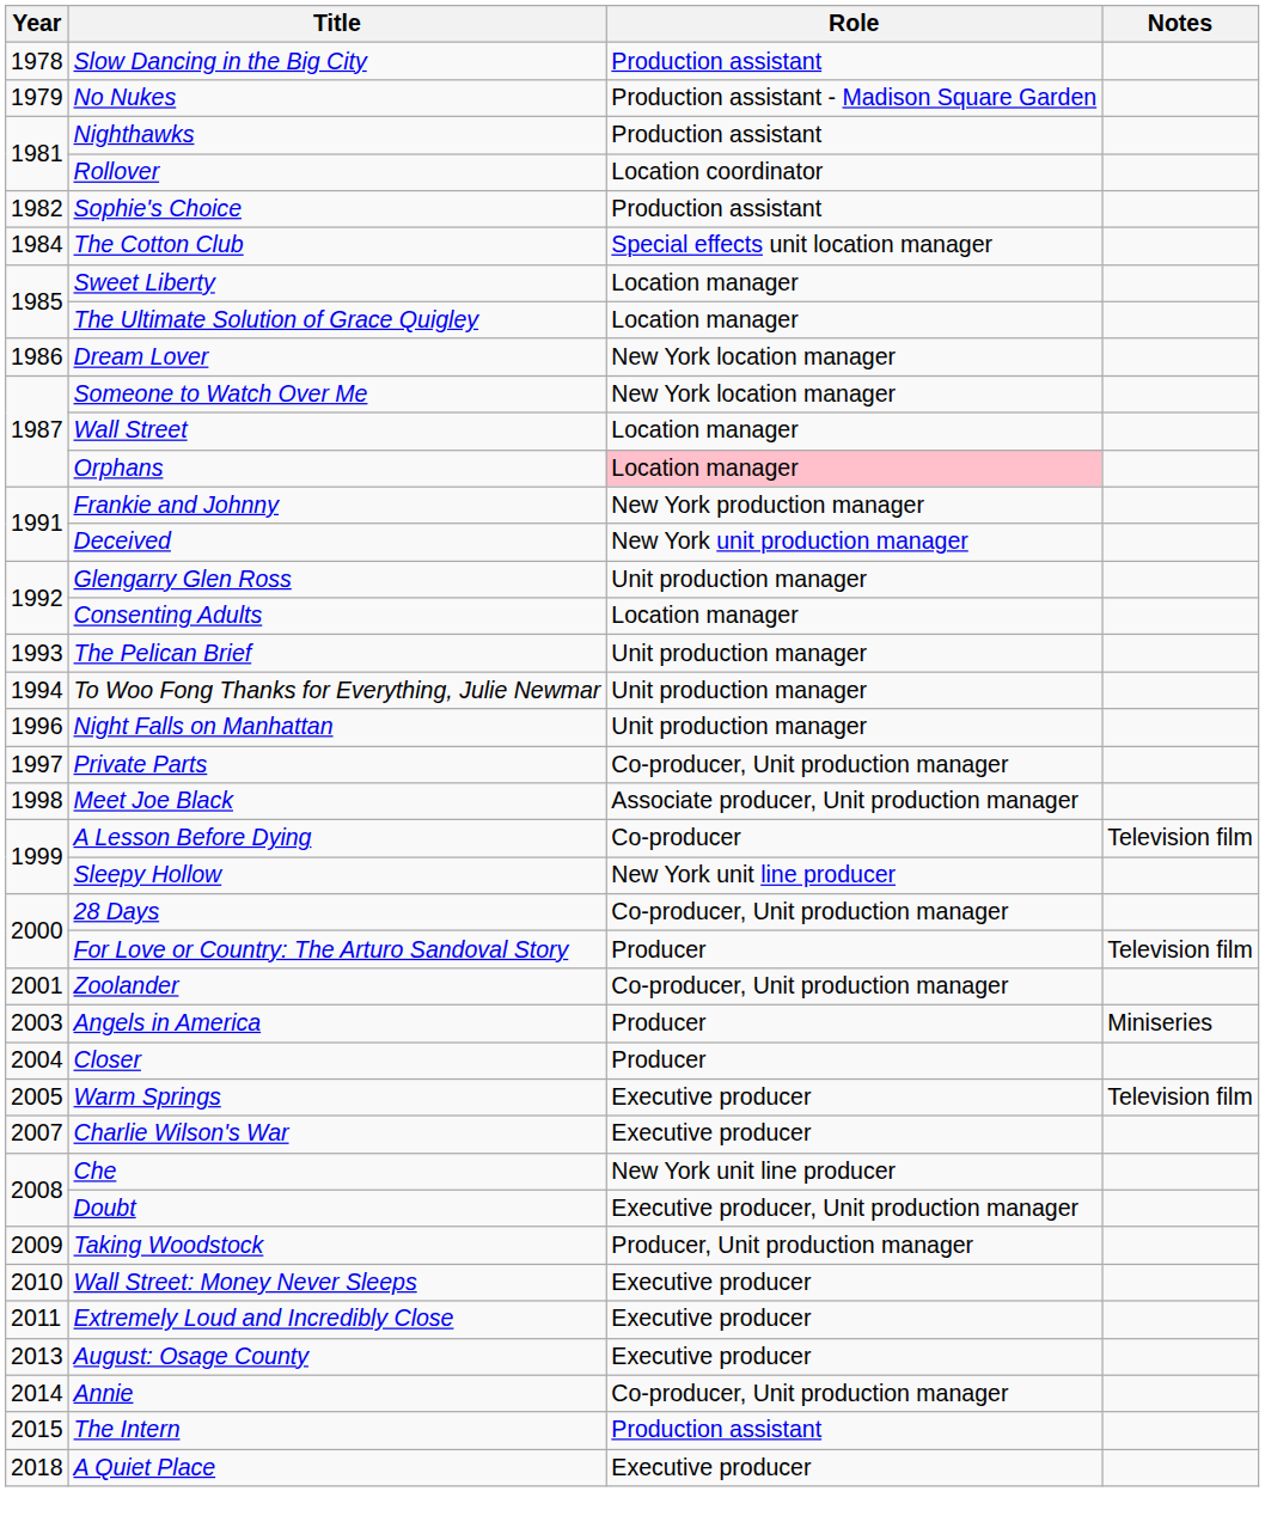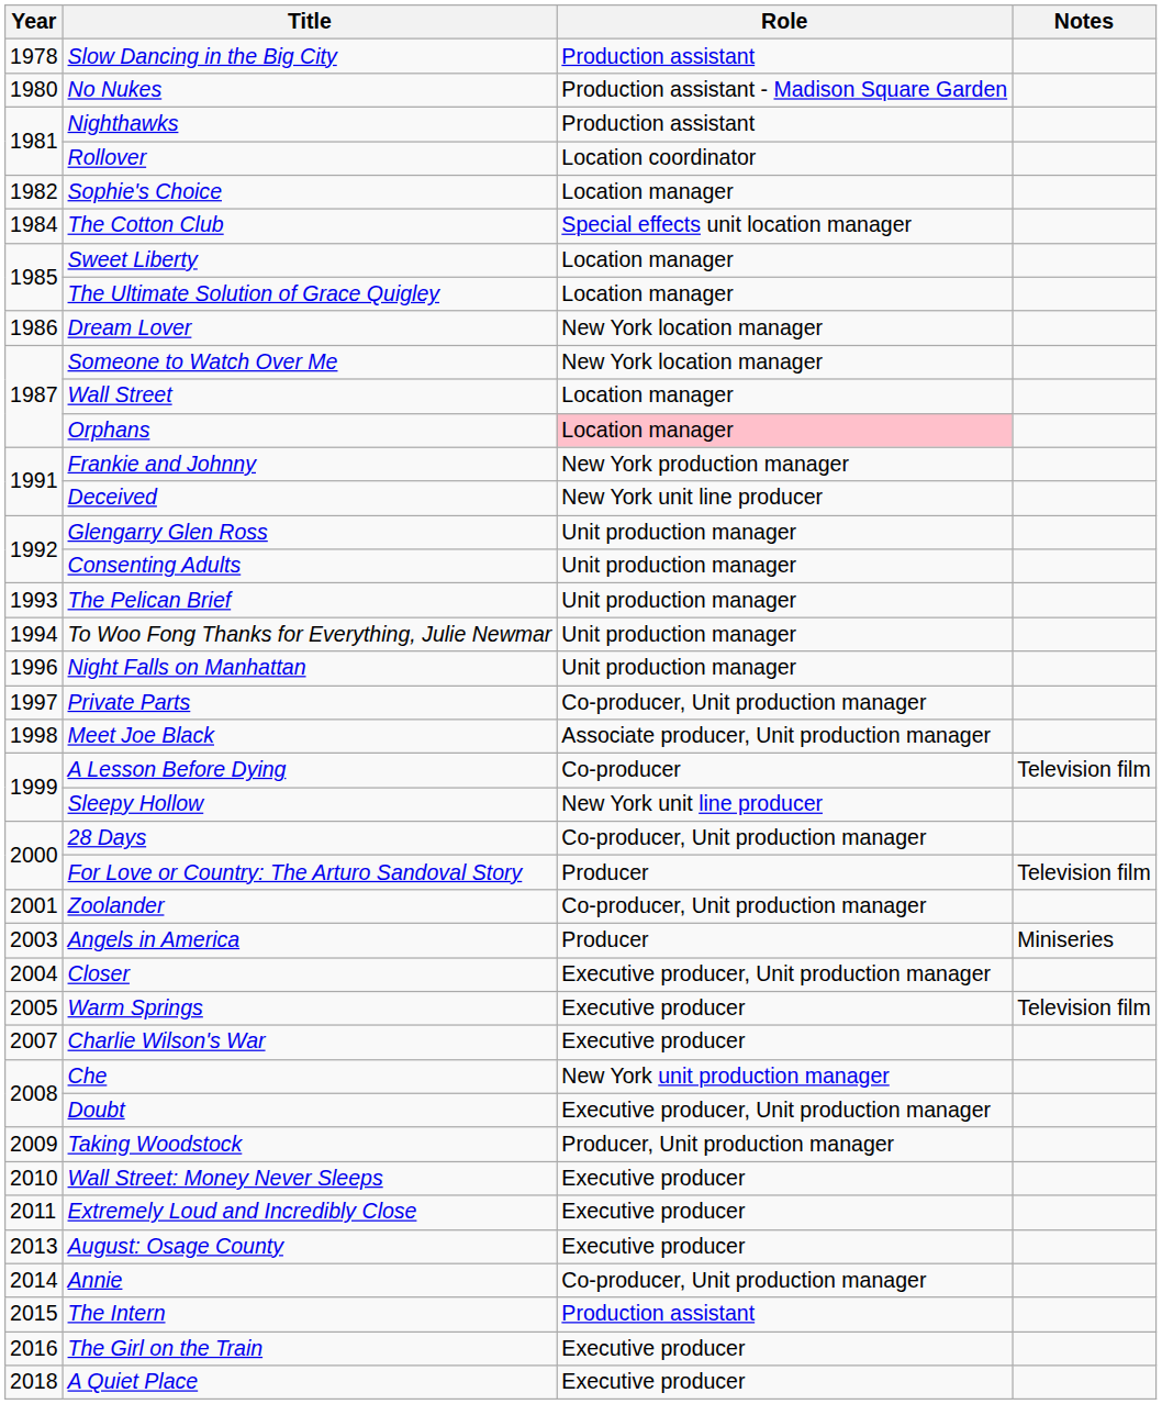No Nukes | Year: 1979 -> 1980
Sophie's Choice | Role: Production assistant -> Location manager
Deceived | Role: New York unit production manager -> New York unit line producer
Consenting Adults | Role: Location manager -> Unit production manager
Closer | Role: Producer -> Executive producer, Unit production manager
Che | Role: New York unit line producer -> New York unit production manager
+ row: 2016 | The Girl on the Train | Executive producer
